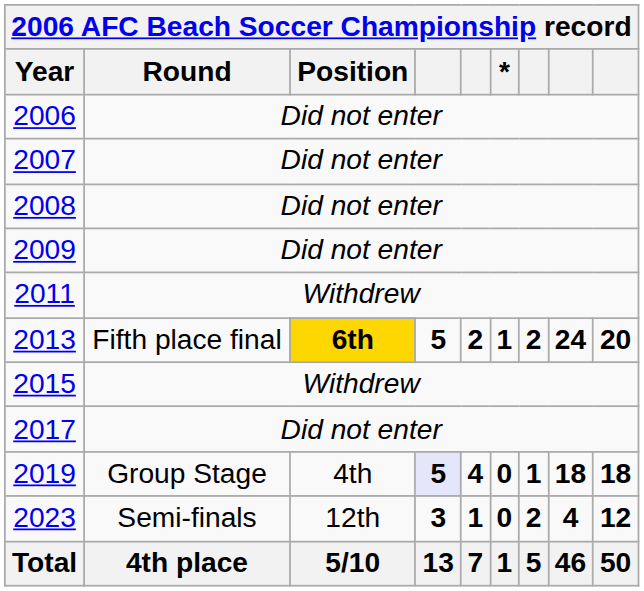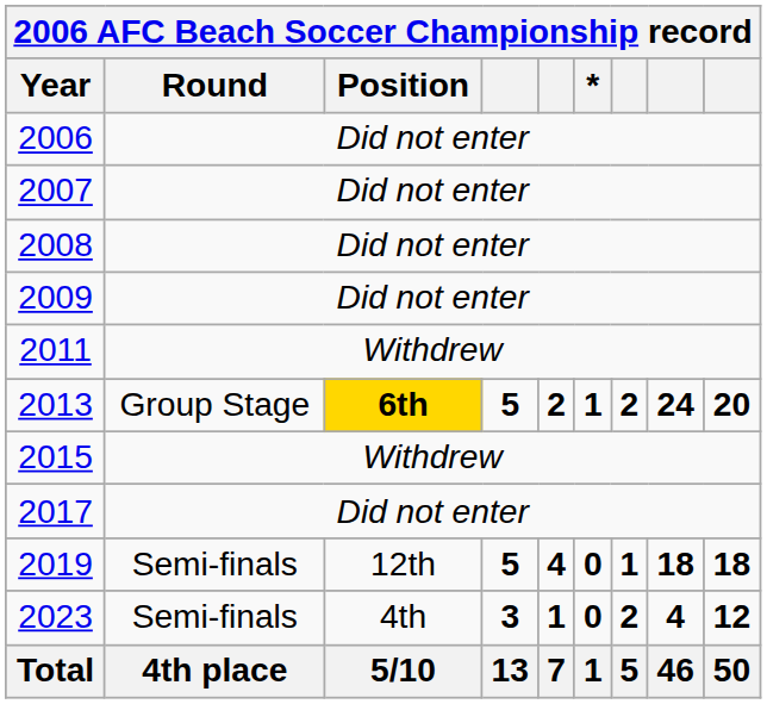2013 | 2006 AFC Beach Soccer Championship record / Round: Fifth place final -> Group Stage
2019 | 2006 AFC Beach Soccer Championship record / Round: Group Stage -> Semi-finals
2019 | 2006 AFC Beach Soccer Championship record / Position: 4th -> 12th
2019 | column 4: lavender background -> no background
2023 | 2006 AFC Beach Soccer Championship record / Position: 12th -> 4th
